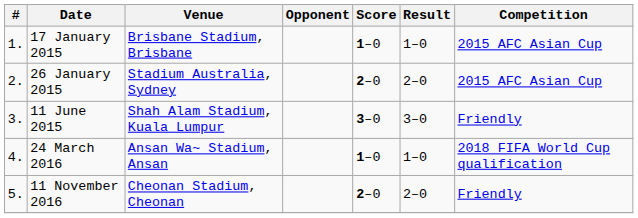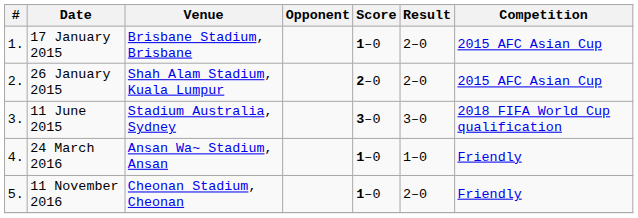17 January 2015 | Result: 1–0 -> 2–0
26 January 2015 | Venue: Stadium Australia, Sydney -> Shah Alam Stadium, Kuala Lumpur
11 June 2015 | Venue: Shah Alam Stadium, Kuala Lumpur -> Stadium Australia, Sydney
11 June 2015 | Competition: Friendly -> 2018 FIFA World Cup qualification
24 March 2016 | Competition: 2018 FIFA World Cup qualification -> Friendly
11 November 2016 | Score: 2–0 -> 1–0
